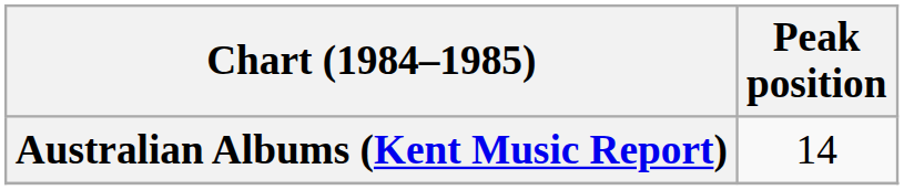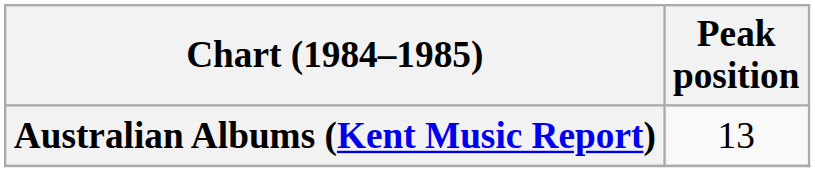Australian Albums (Kent Music Report) | Peak position: 14 -> 13
